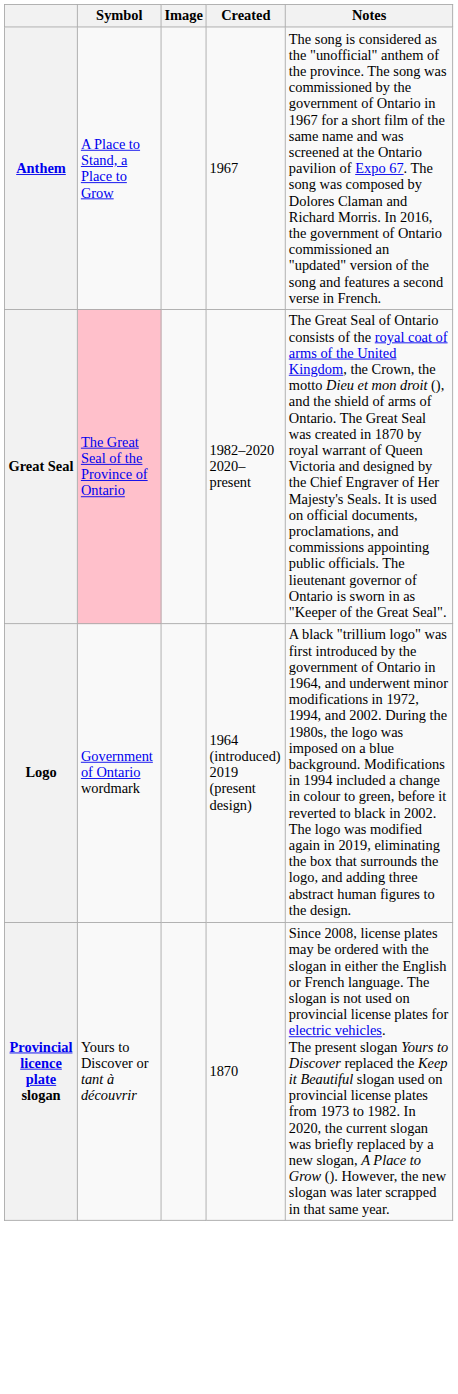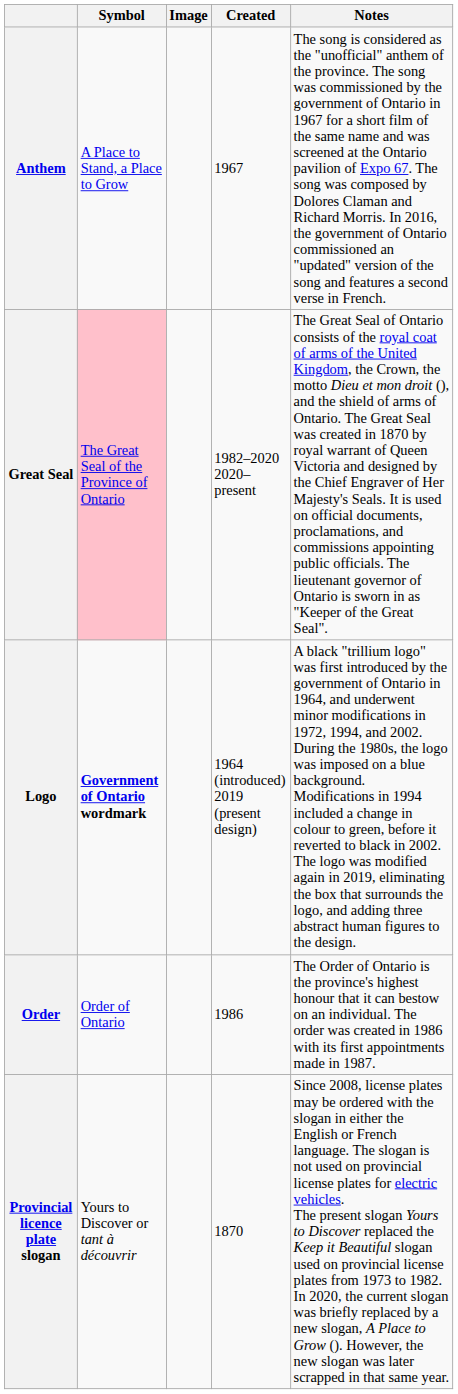Logo | Symbol: normal -> bold
+ row: Order | Order of Ontario | 1986 | The Order of Ontario is the province's highest honour that it can bestow on an individual. The order was created in 1986 with its first appointments made in 1987.
